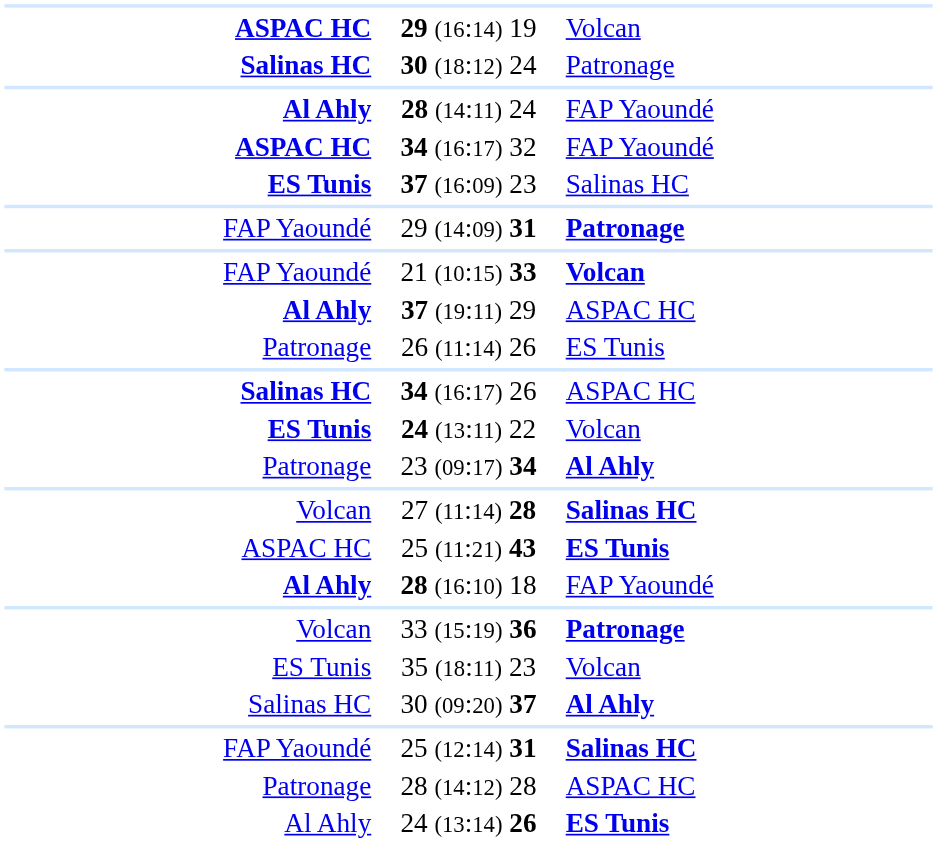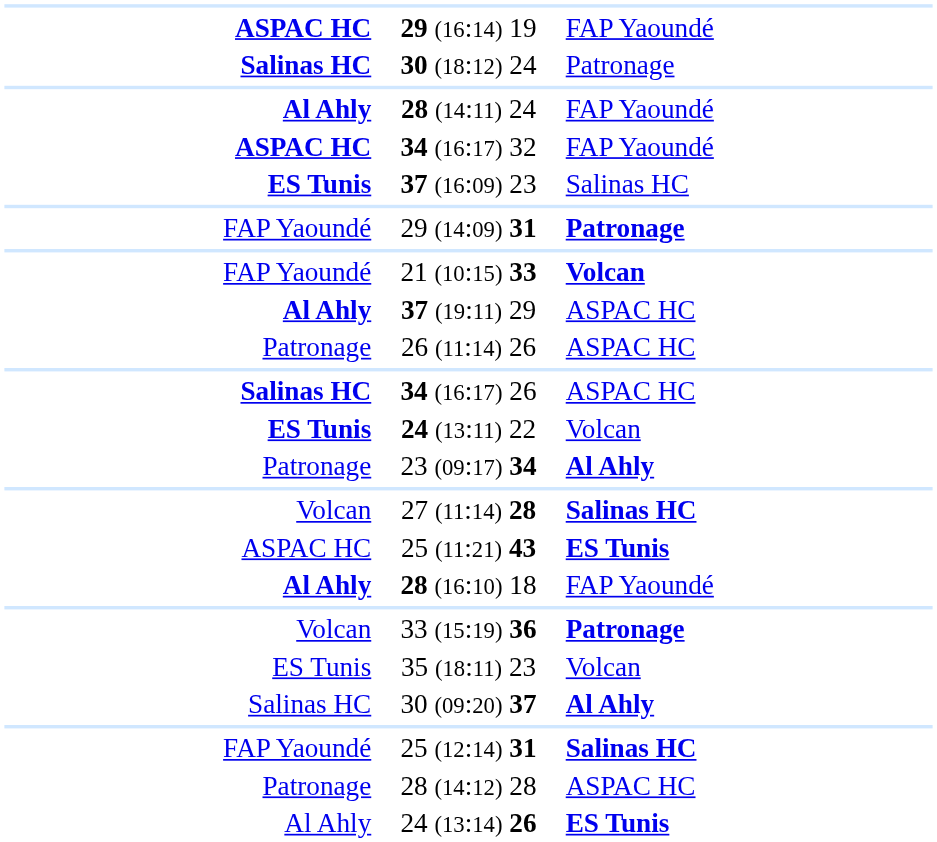29 (16:14) 19 | column 3: Volcan -> FAP Yaoundé
26 (11:14) 26 | column 3: ES Tunis -> ASPAC HC
